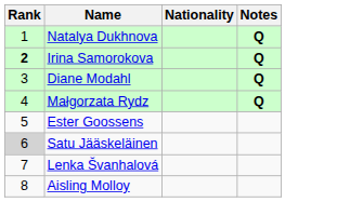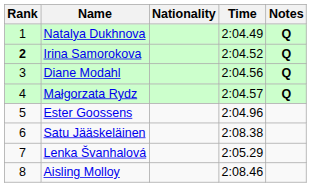+ column: Time | 2:04.49 | 2:04.52 | 2:04.56 | 2:04.57 | 2:04.96 | 2:08.38 | 2:05.29 | 2:08.46
Satu Jääskeläinen | Rank: lightgrey background -> no background
